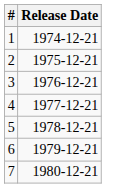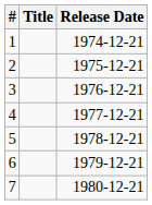+ column: Title
